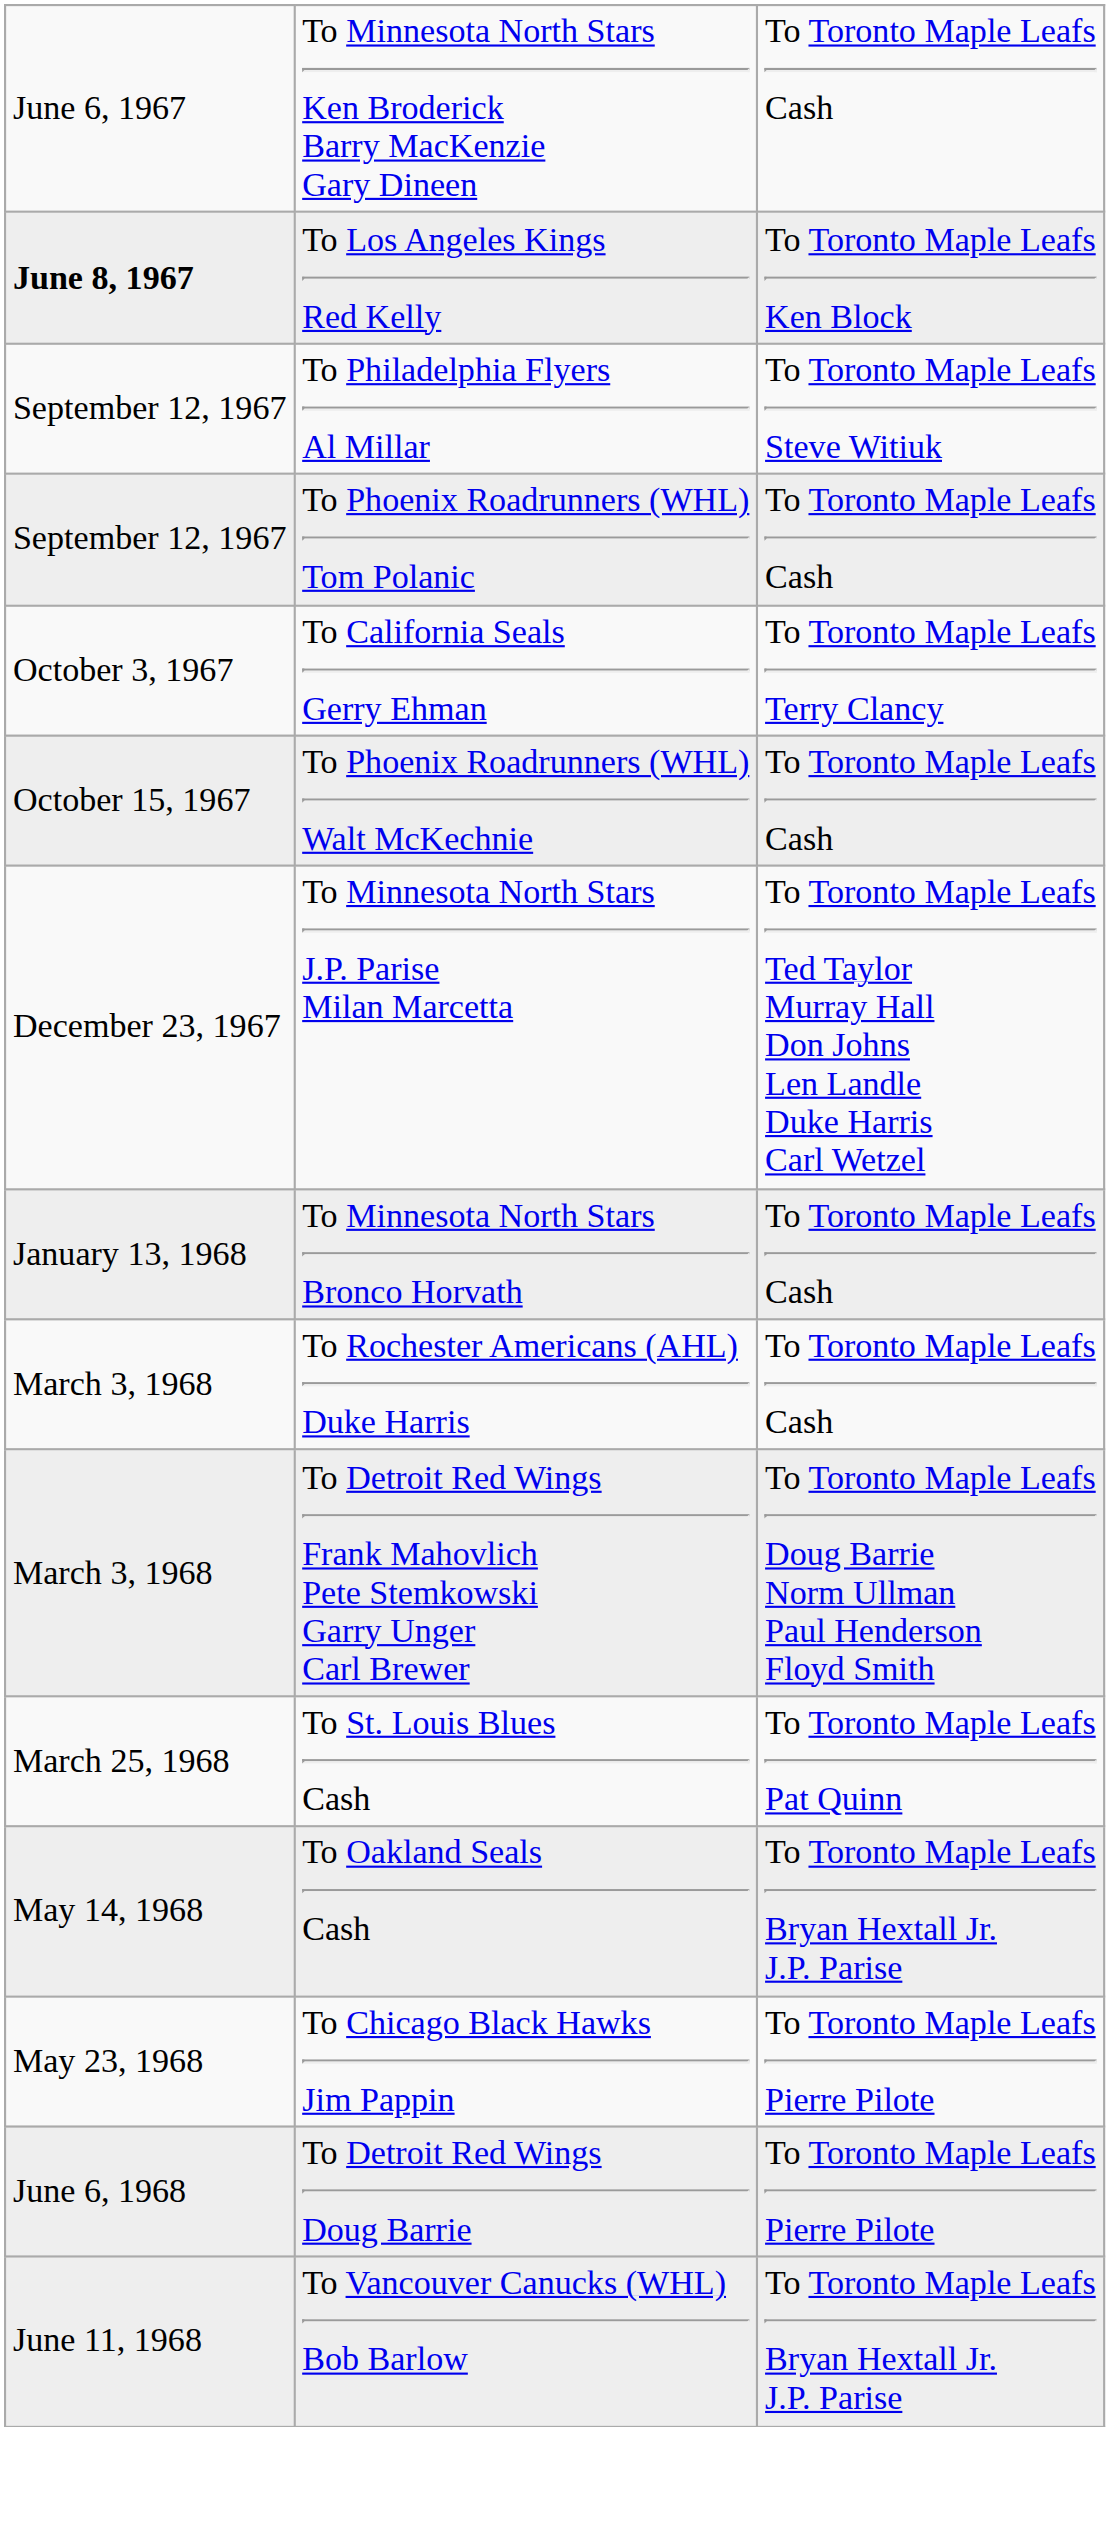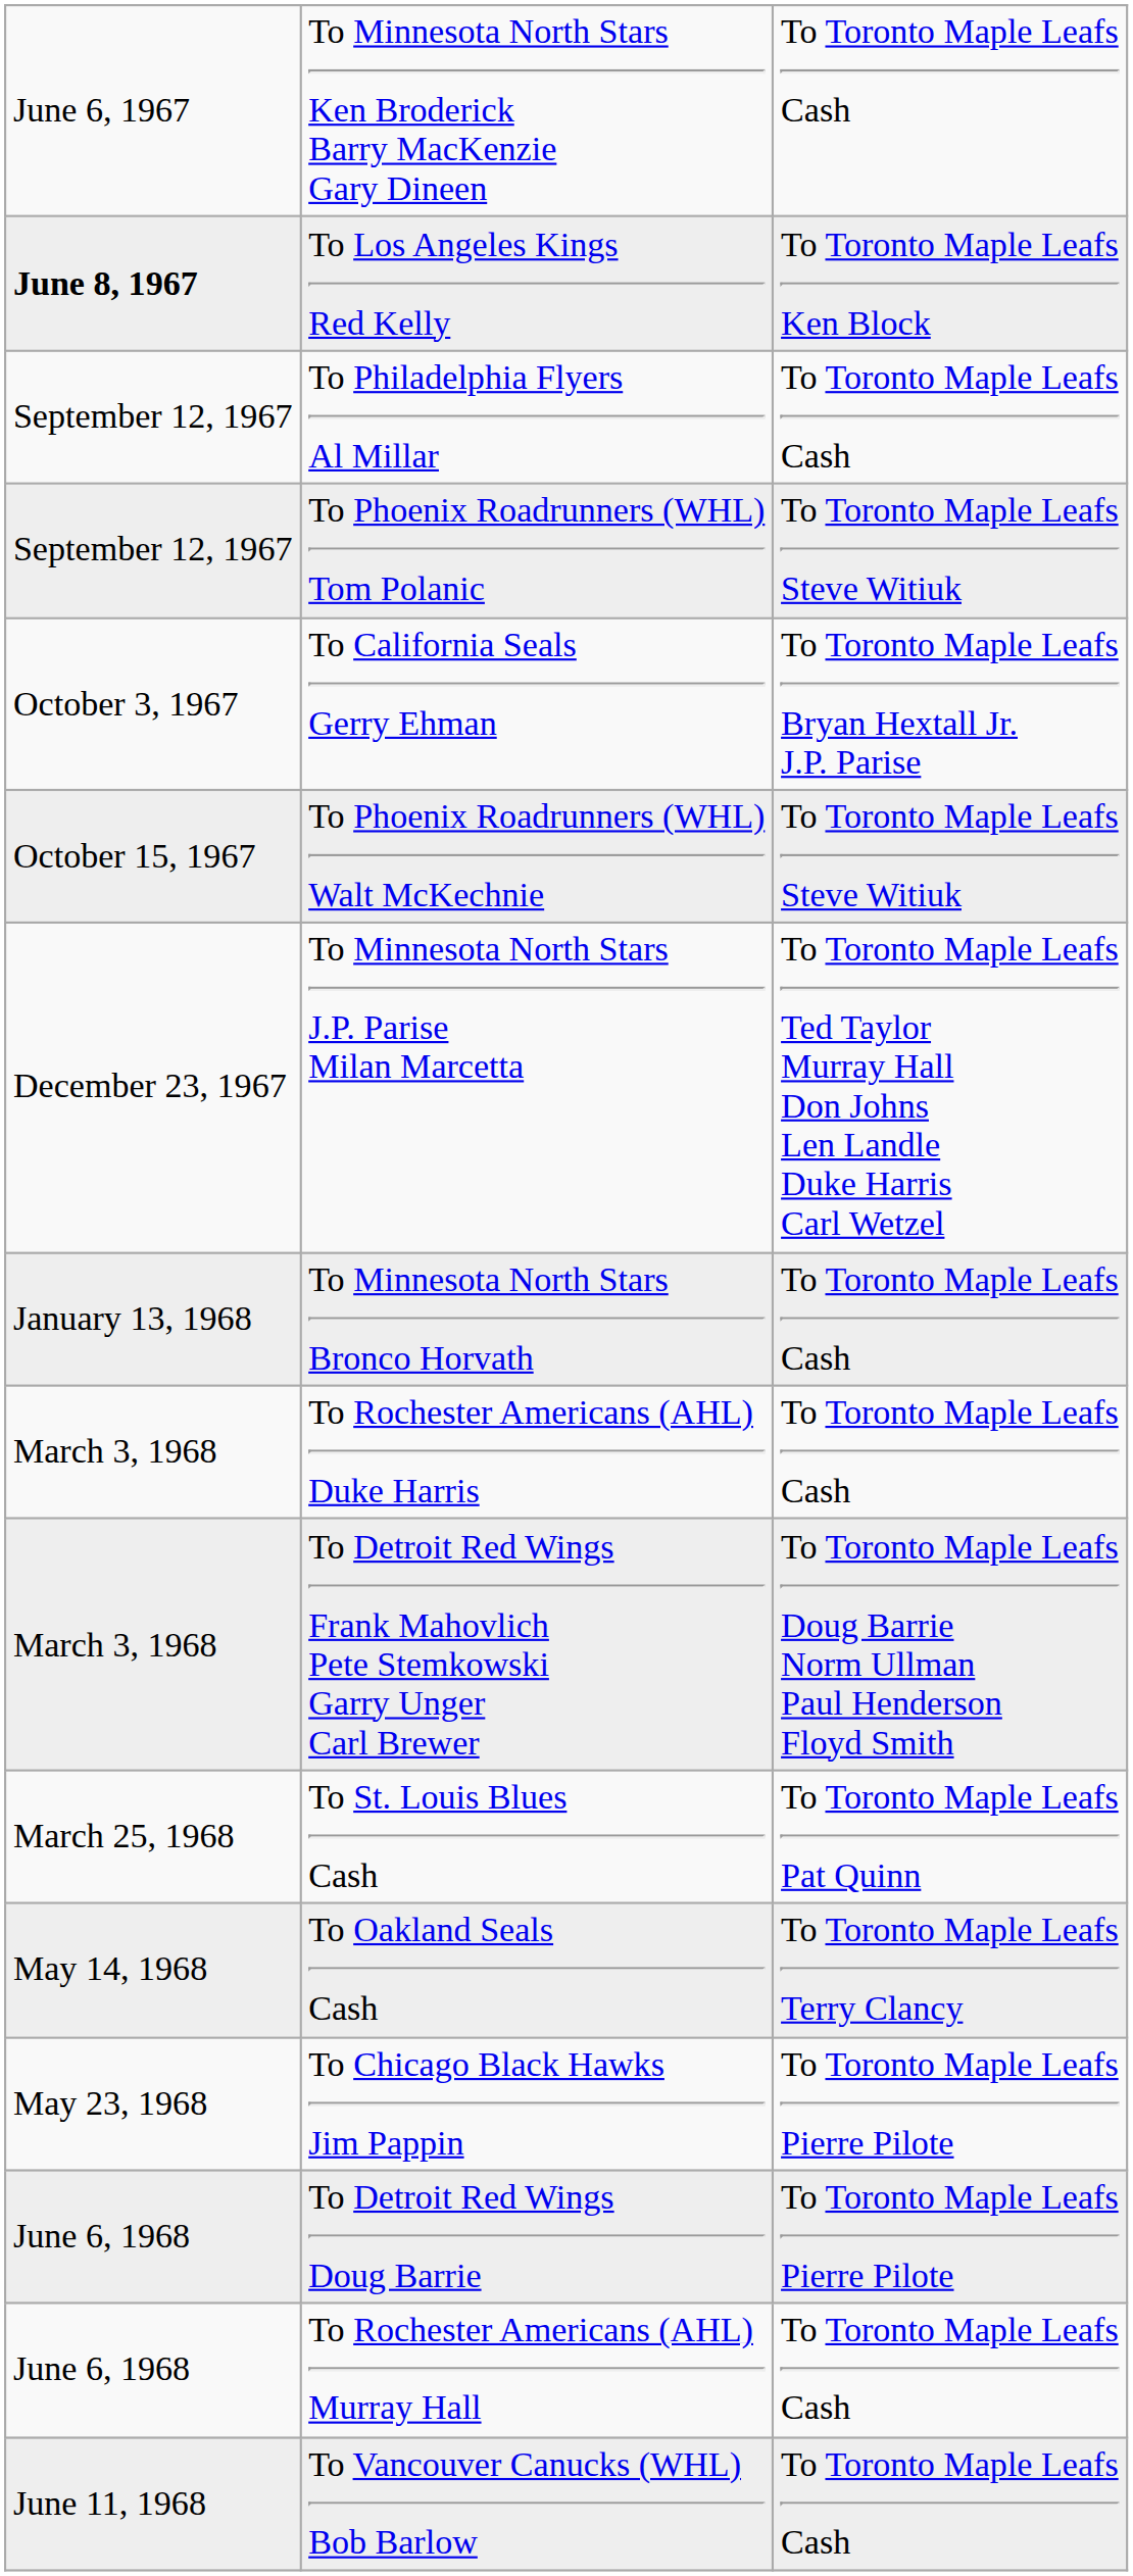To Philadelphia Flyers Al Millar | column 3: To Toronto Maple Leafs Steve Witiuk -> To Toronto Maple Leafs Cash
To Phoenix Roadrunners (WHL) Tom Polanic | column 3: To Toronto Maple Leafs Cash -> To Toronto Maple Leafs Steve Witiuk
To California Seals Gerry Ehman | column 3: To Toronto Maple Leafs Terry Clancy -> To Toronto Maple Leafs Bryan Hextall Jr. J.P. Parise
To Phoenix Roadrunners (WHL) Walt McKechnie | column 3: To Toronto Maple Leafs Cash -> To Toronto Maple Leafs Steve Witiuk
To Oakland Seals Cash | column 3: To Toronto Maple Leafs Bryan Hextall Jr. J.P. Parise -> To Toronto Maple Leafs Terry Clancy
+ row: June 6, 1968 | To Rochester Americans (AHL) Murray Hall | To Toronto Maple Leafs Cash
To Vancouver Canucks (WHL) Bob Barlow | column 3: To Toronto Maple Leafs Bryan Hextall Jr. J.P. Parise -> To Toronto Maple Leafs Cash
